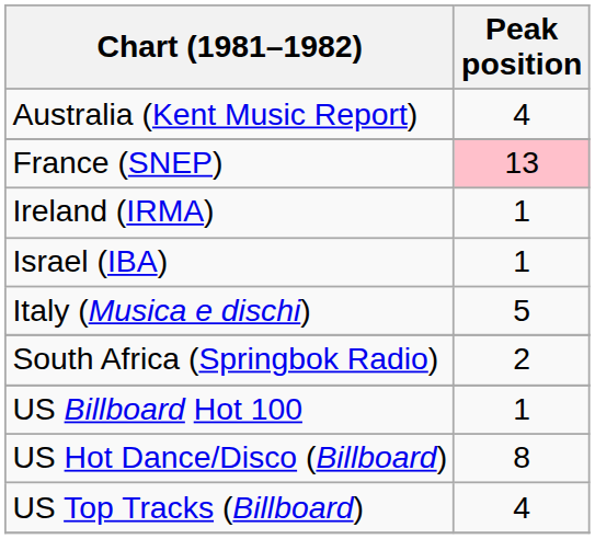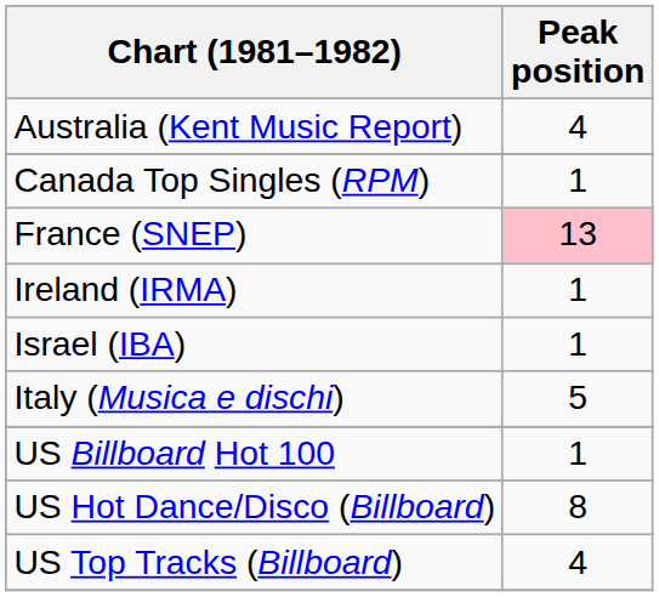+ row: Canada Top Singles (RPM) | 1
- row: South Africa (Springbok Radio) | 2
